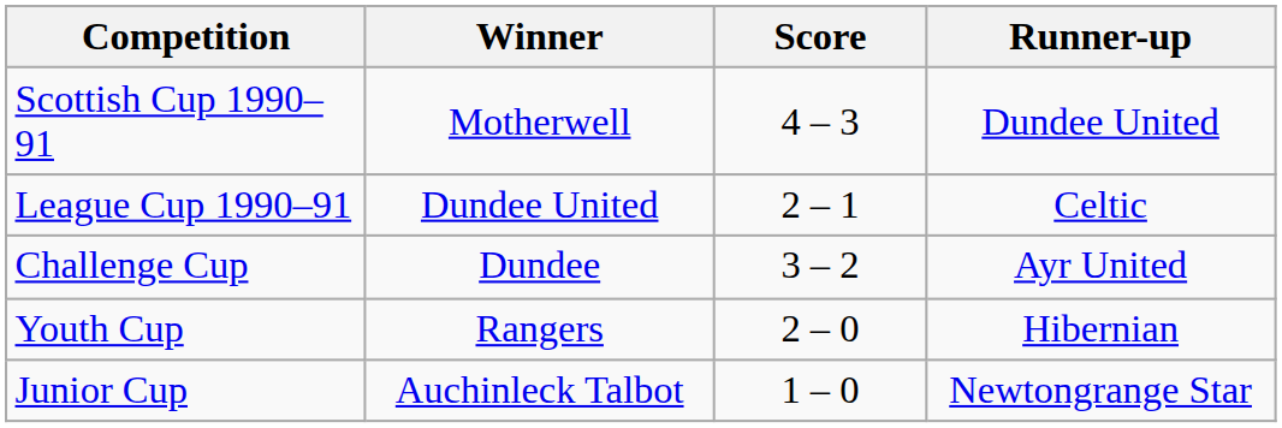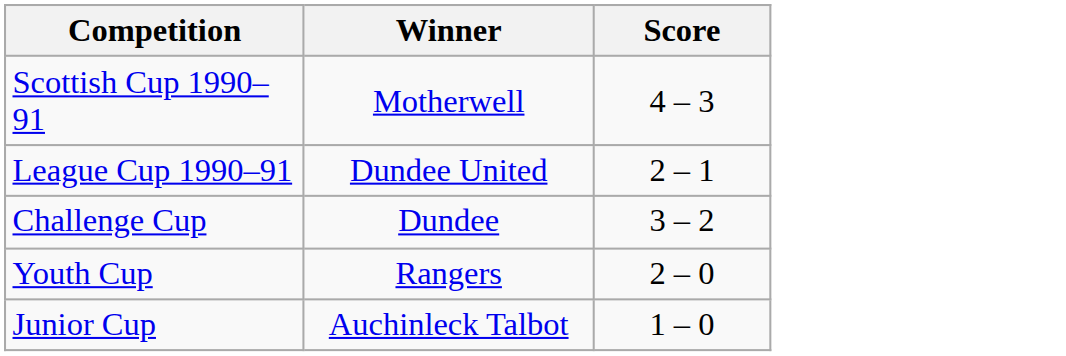- column: Runner-up | Dundee United | Celtic | Ayr United | Hibernian | Newtongrange Star
